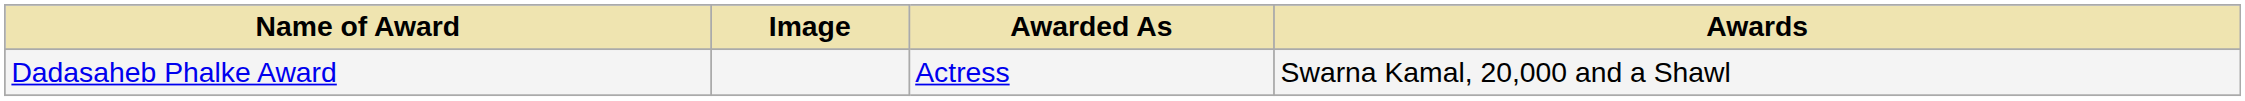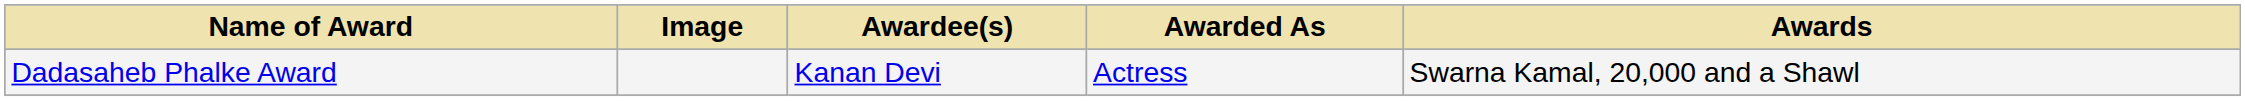+ column: Awardee(s) | Kanan Devi
